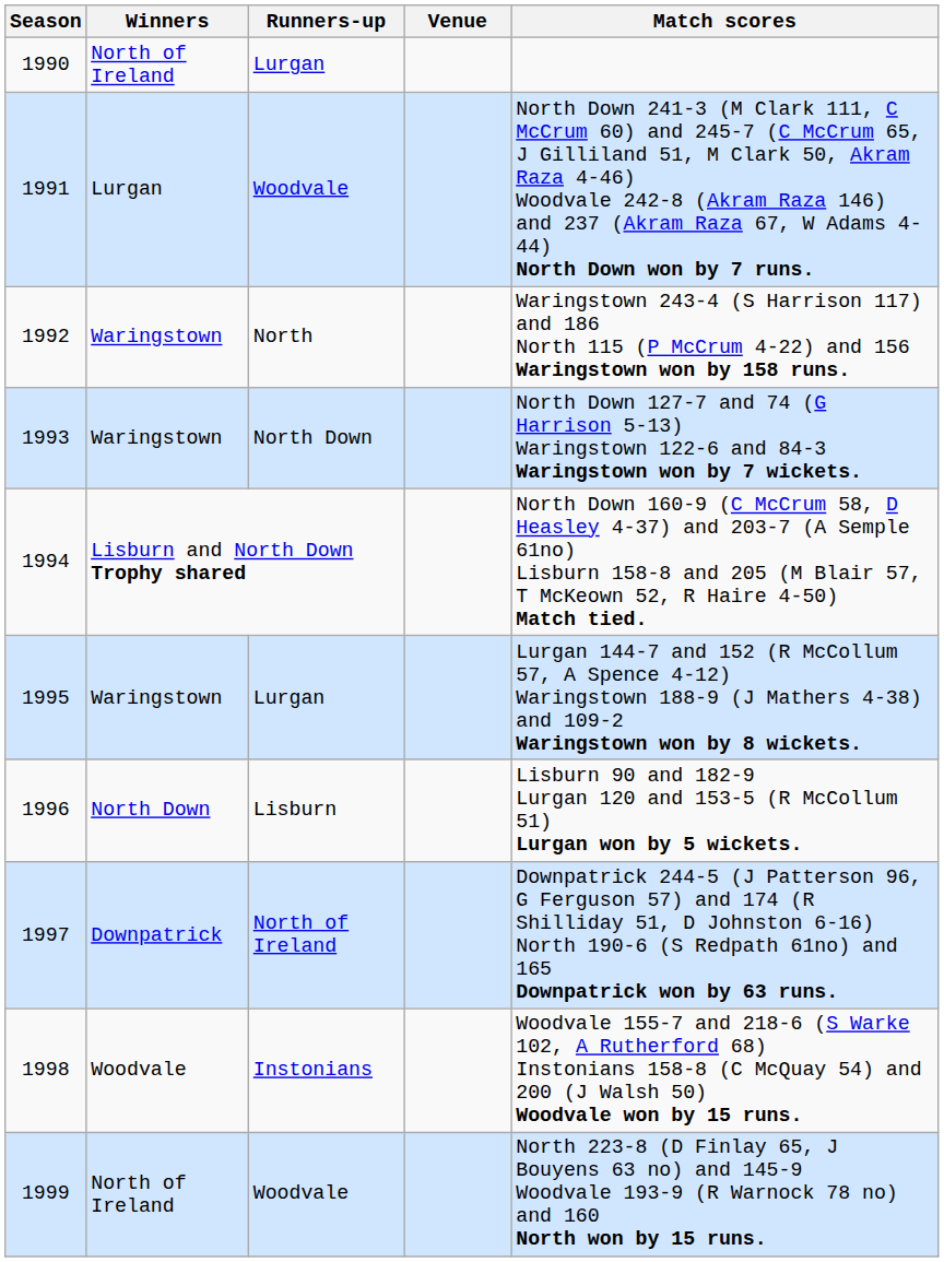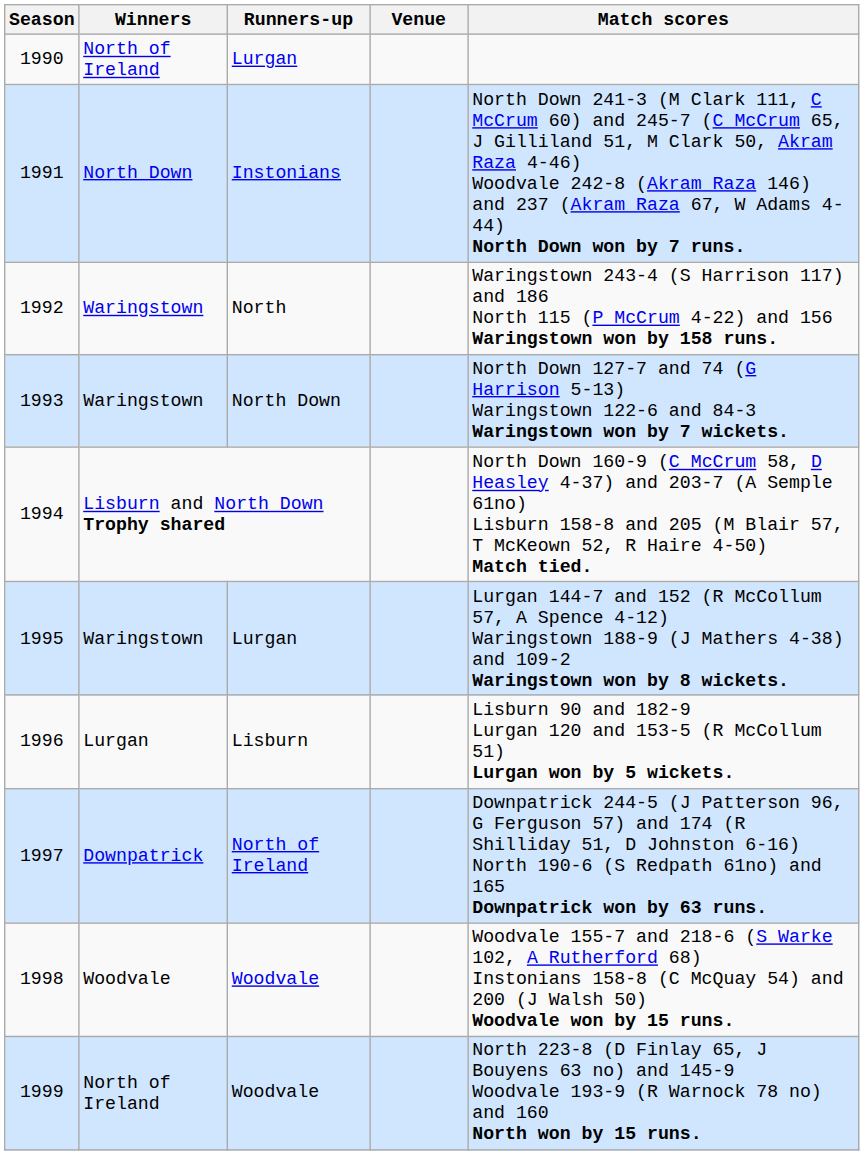1991 | Winners: Lurgan -> North Down
1991 | Runners-up: Woodvale -> Instonians
1996 | Winners: North Down -> Lurgan
1998 | Runners-up: Instonians -> Woodvale
